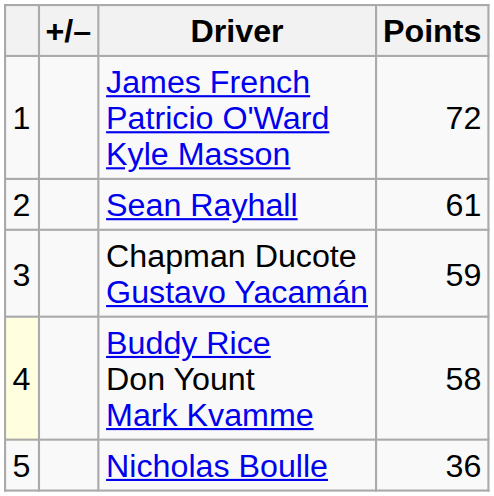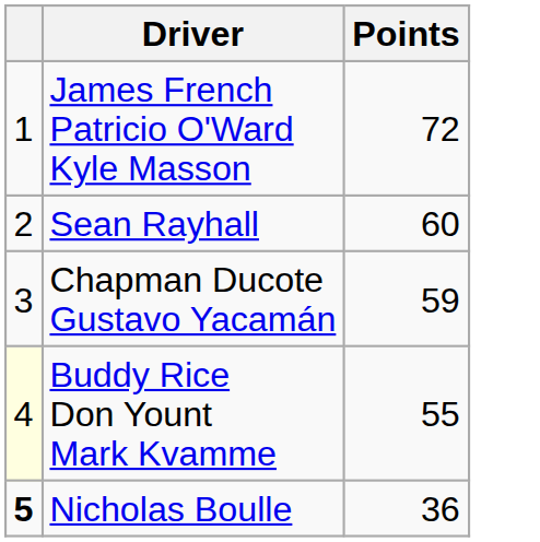- column: +/–
Sean Rayhall | Points: 61 -> 60
Buddy Rice Don Yount Mark Kvamme | Points: 58 -> 55
Nicholas Boulle | column 1: normal -> bold
